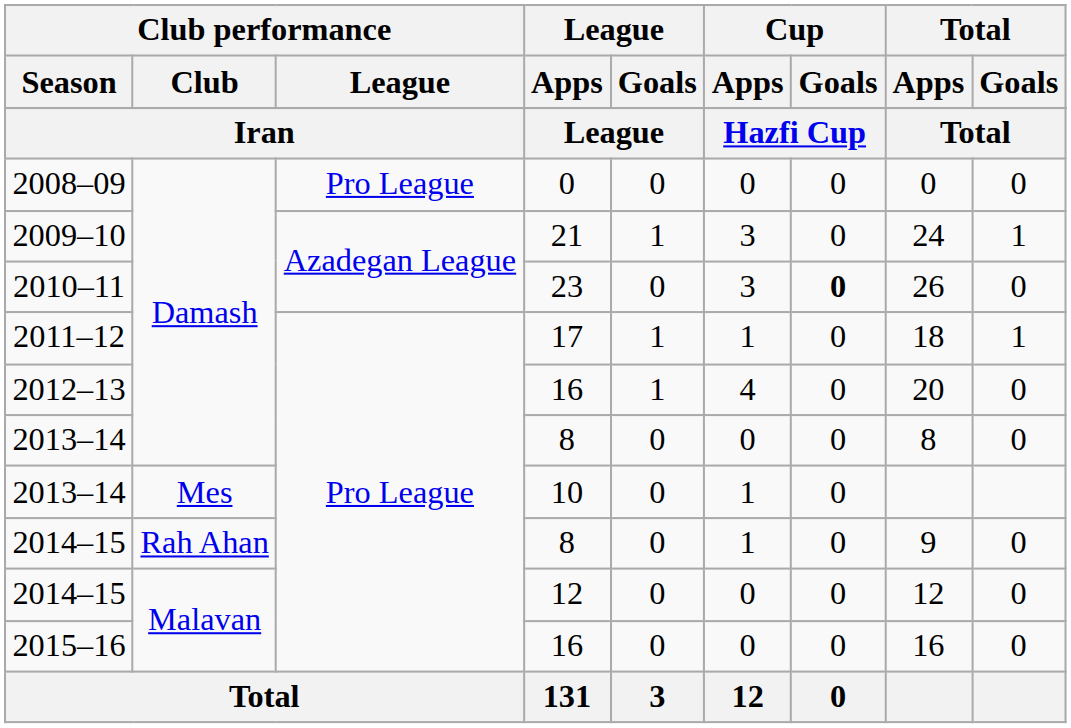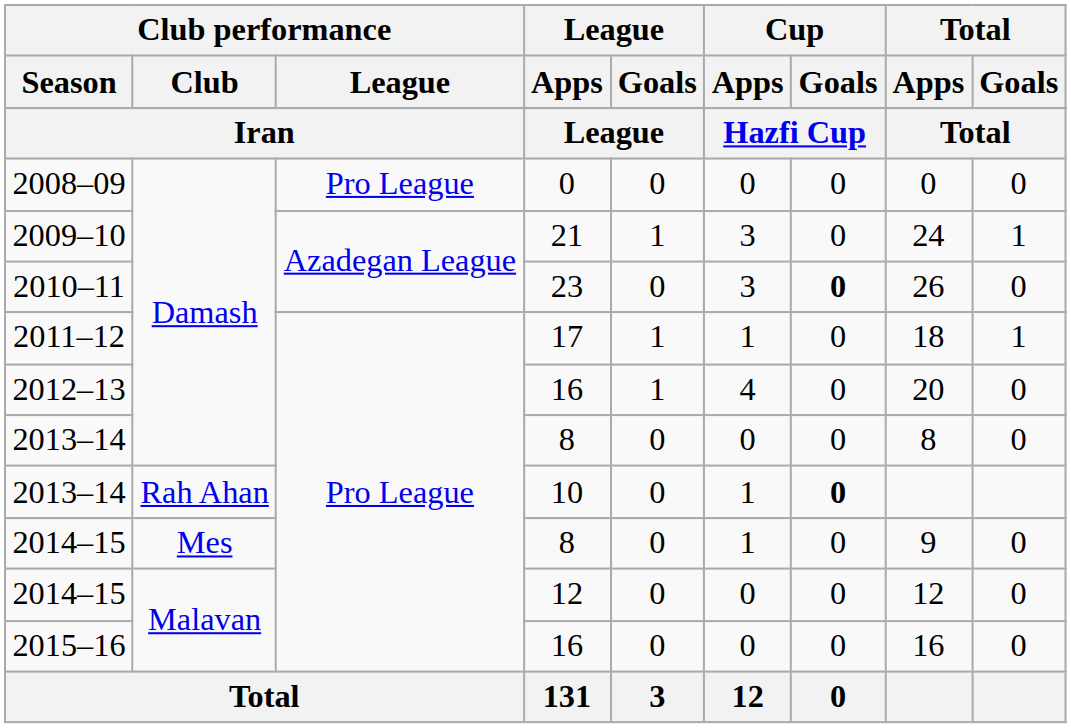2013–14 / 10 | Club performance / Club: Mes -> Rah Ahan
2013–14 / 10 | Cup / Goals: normal -> bold
2014–15 / 8 | Club performance / Club: Rah Ahan -> Mes
